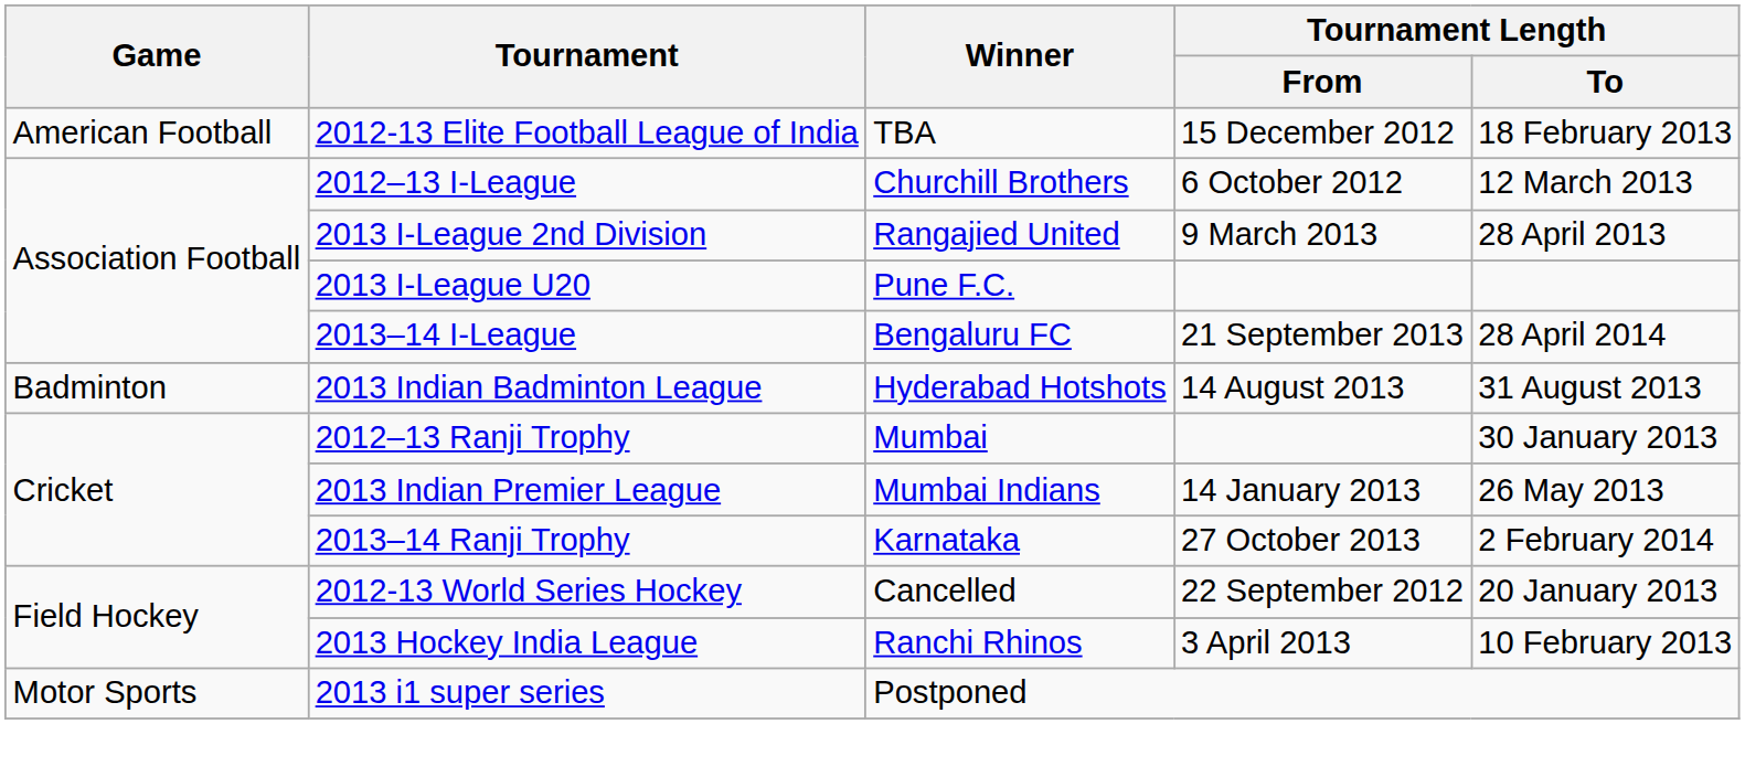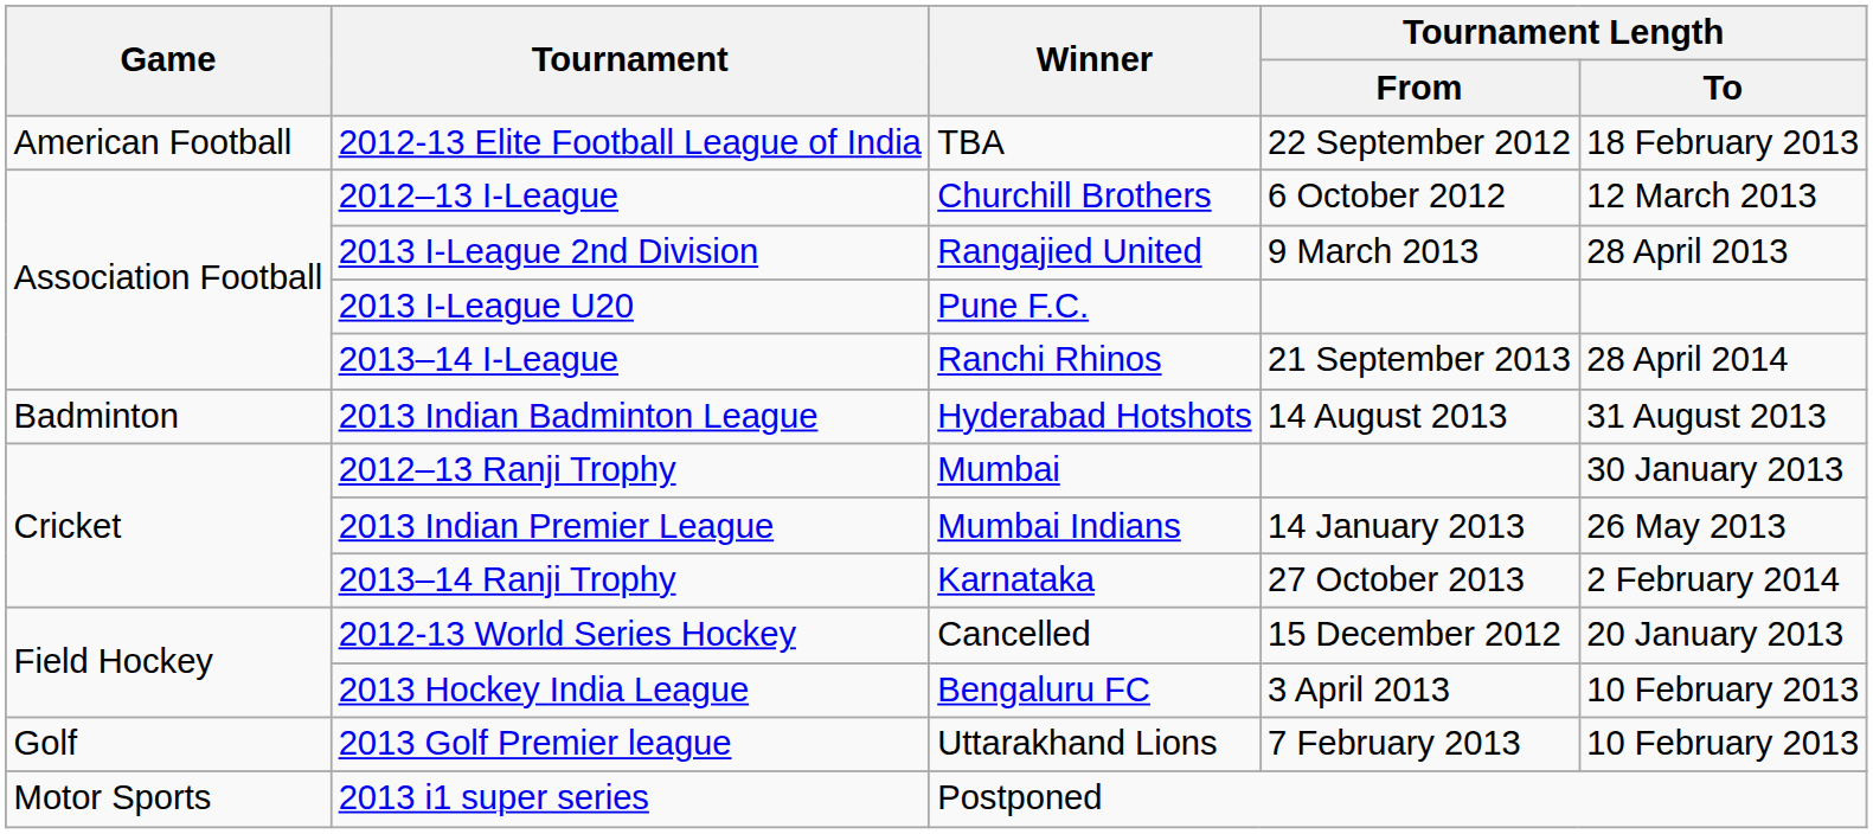2012-13 Elite Football League of India | Tournament Length / From: 15 December 2012 -> 22 September 2012
2013–14 I-League | Winner: Bengaluru FC -> Ranchi Rhinos
2012-13 World Series Hockey | Tournament Length / From: 22 September 2012 -> 15 December 2012
2013 Hockey India League | Winner: Ranchi Rhinos -> Bengaluru FC
+ row: Golf | 2013 Golf Premier league | Uttarakhand Lions | 7 February 2013 | 10 February 2013
